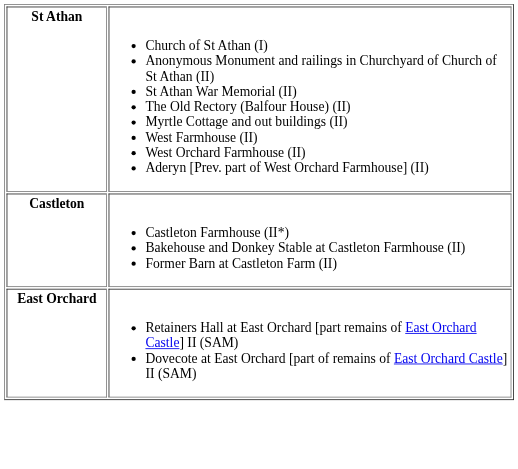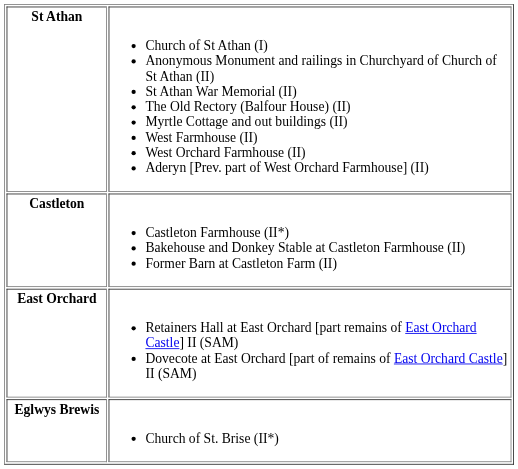+ row: Eglwys Brewis | Church of St. Brise (II*)
